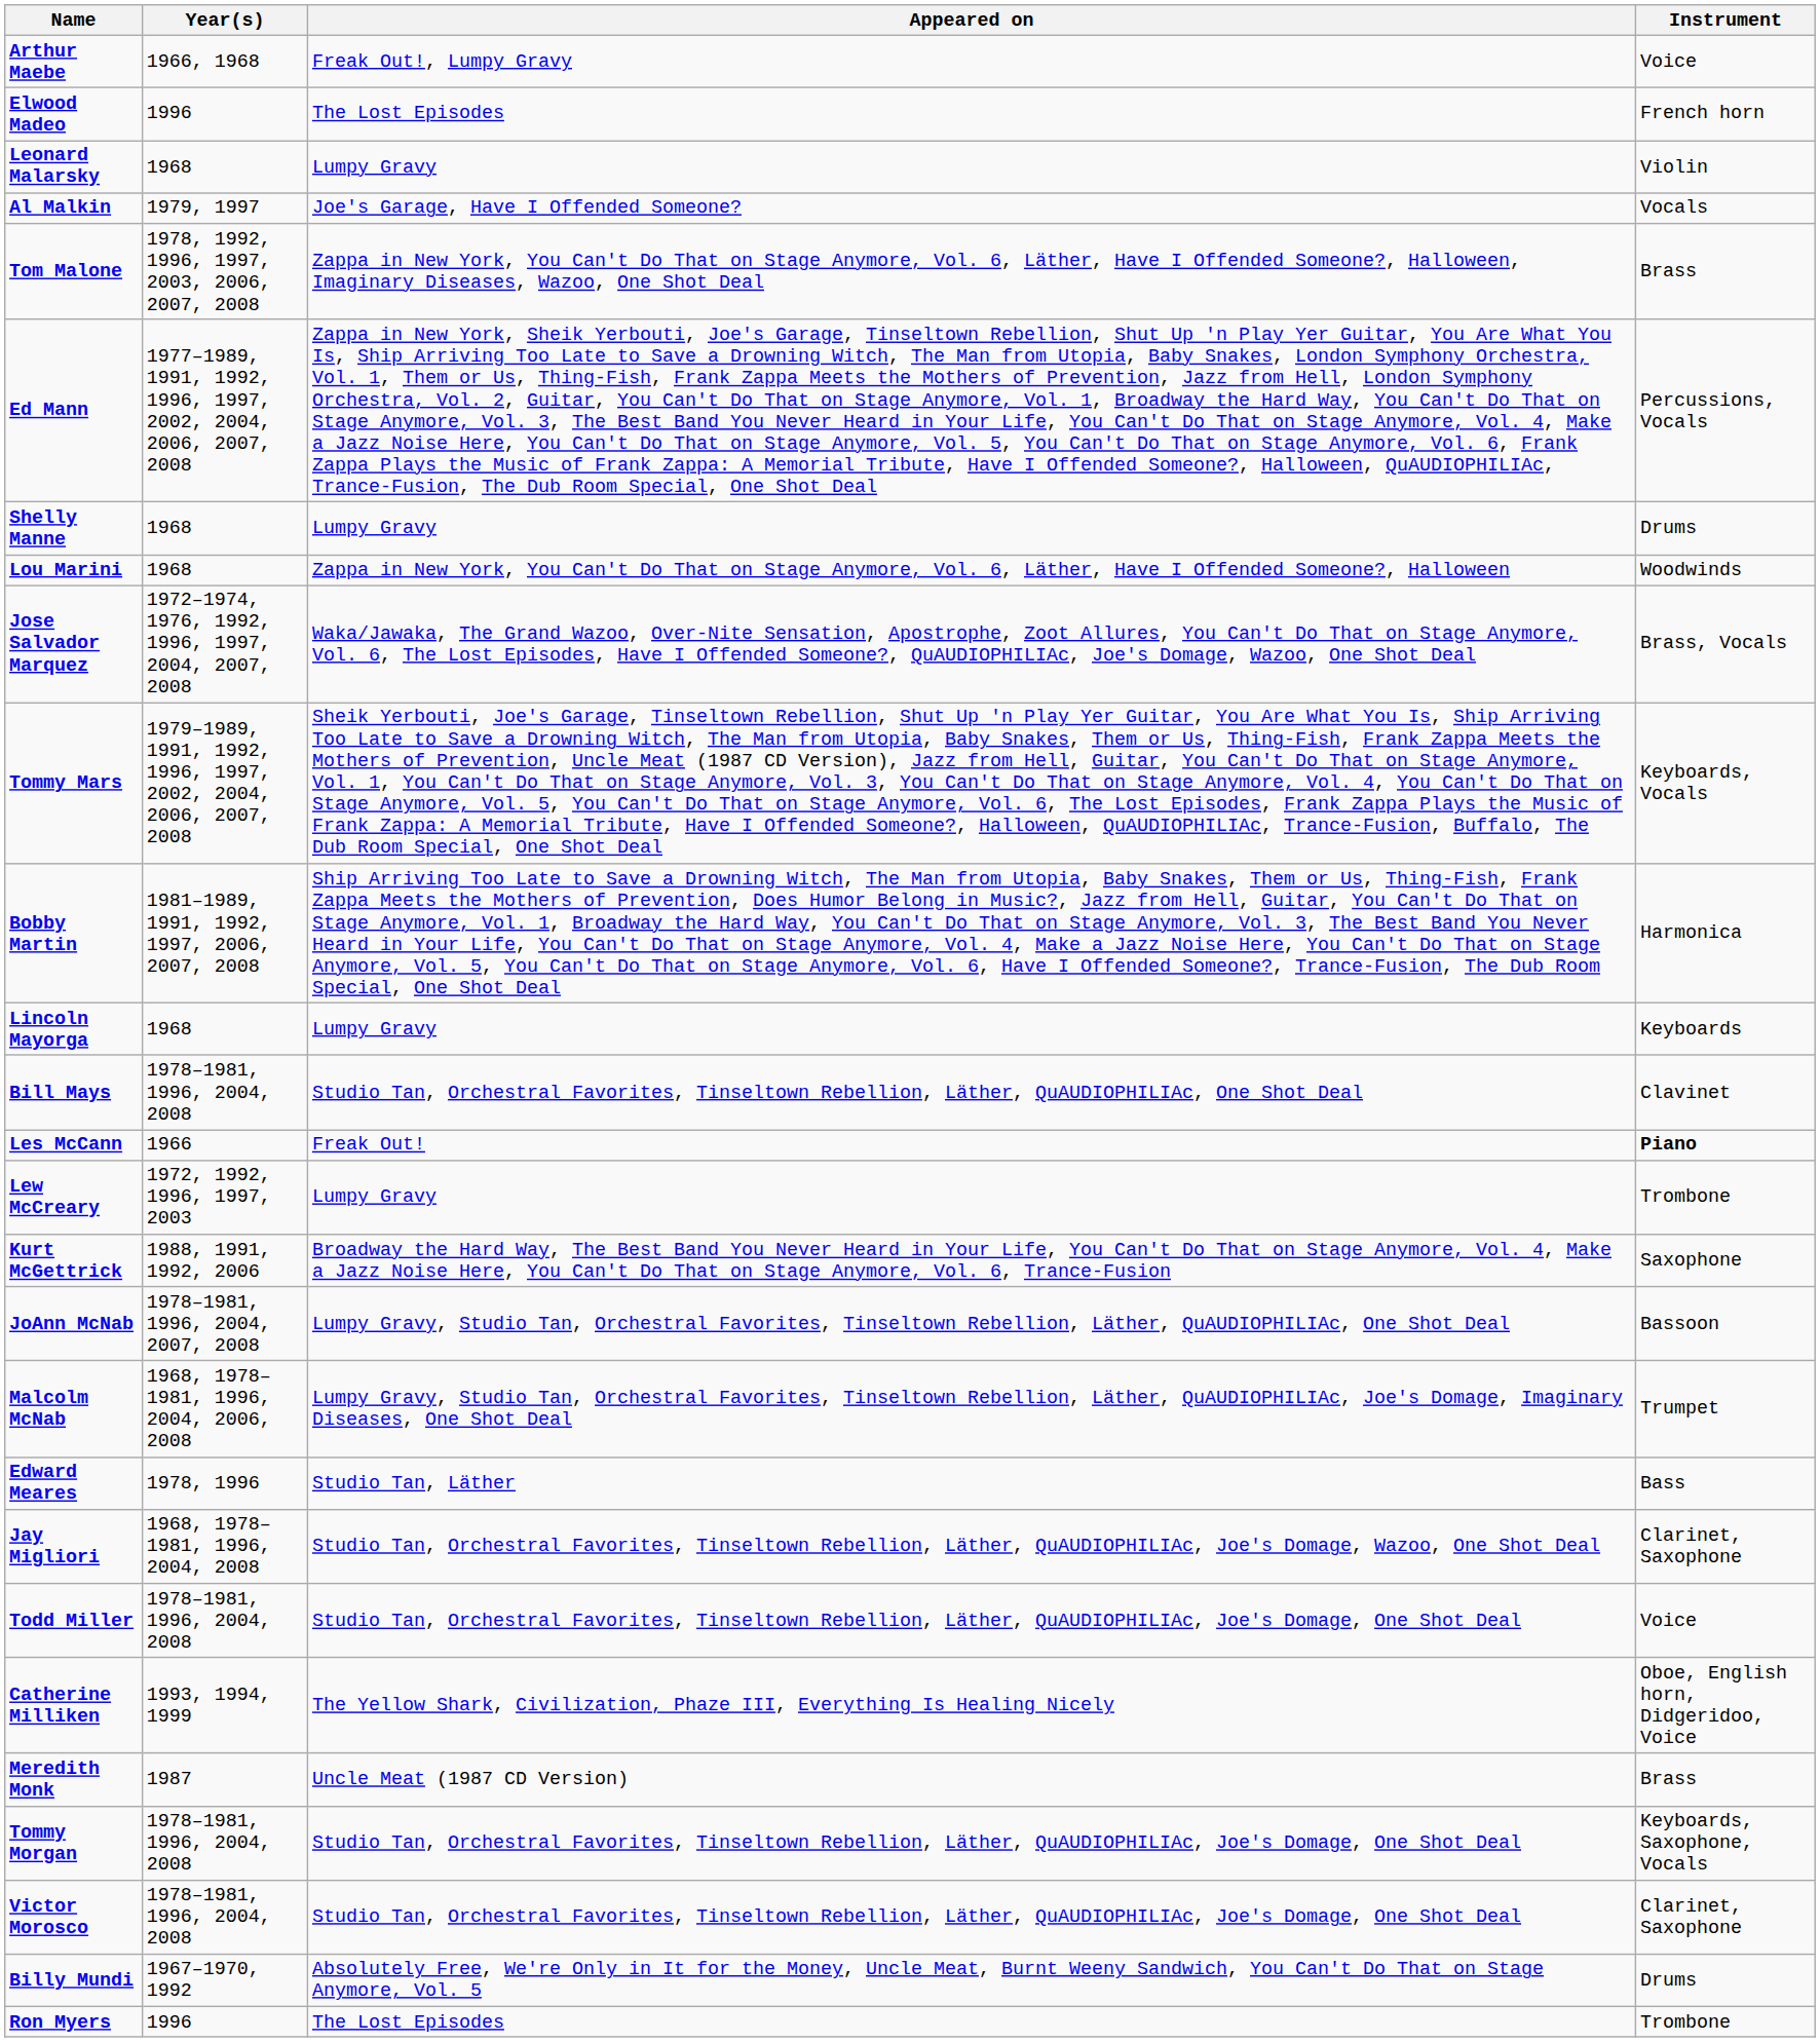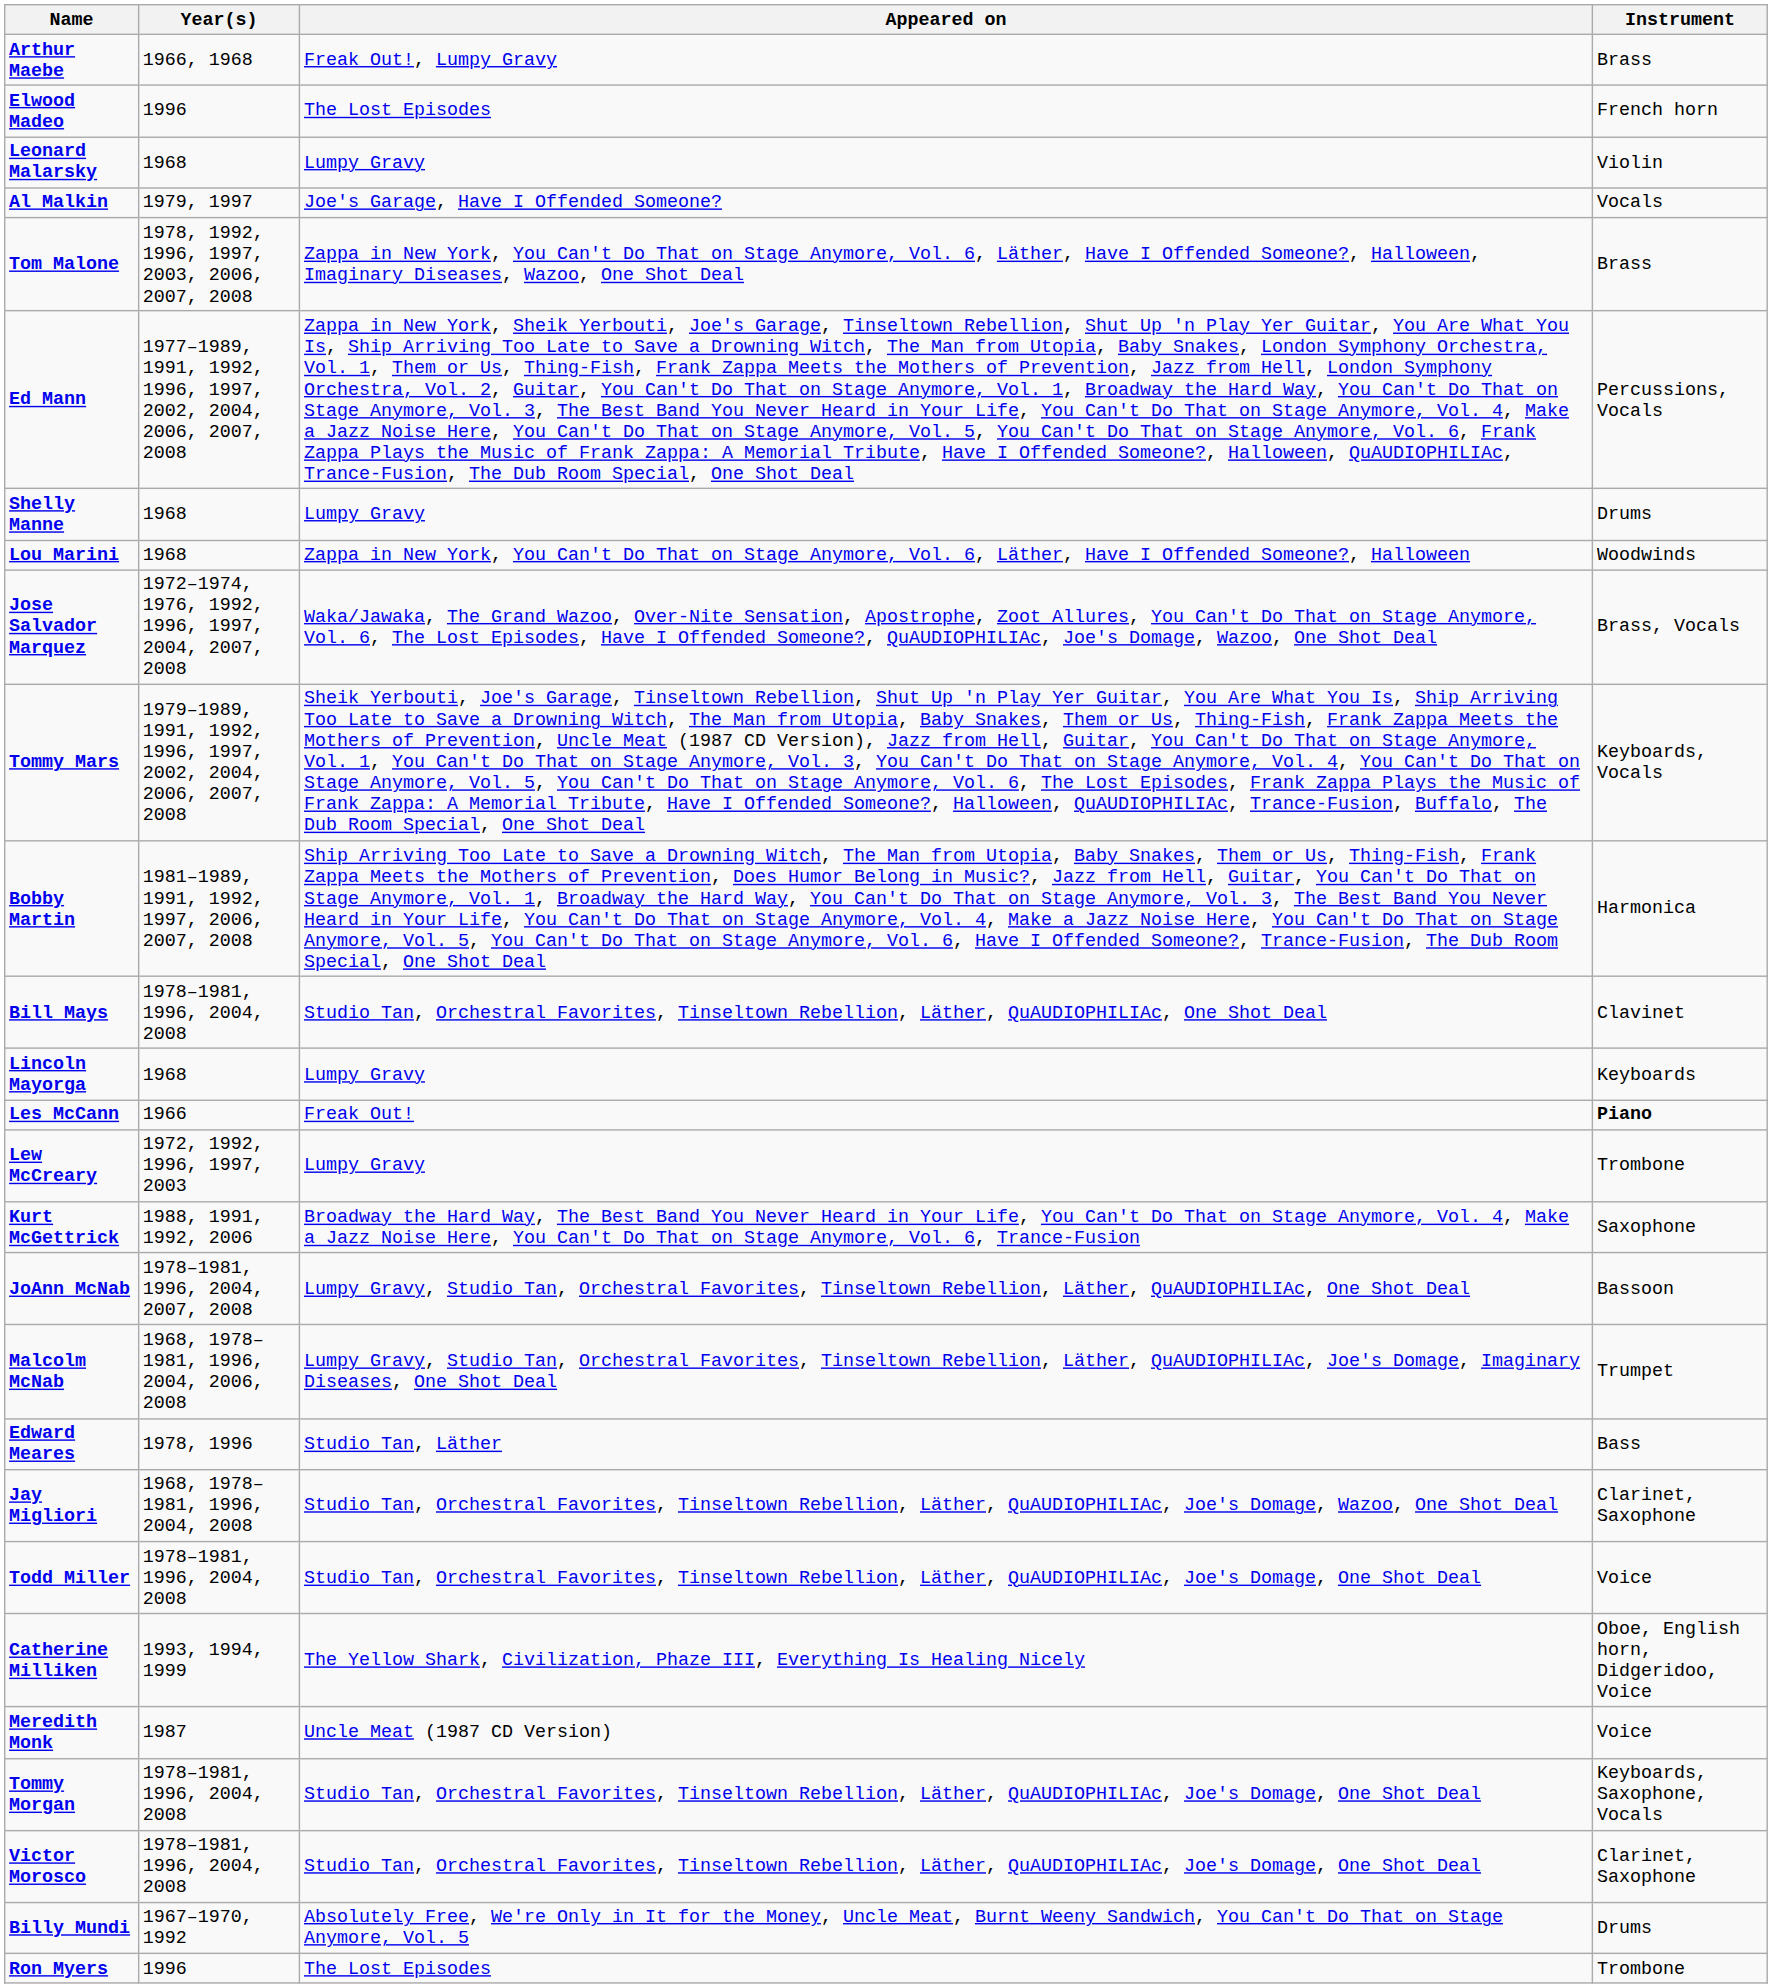Arthur Maebe | Instrument: Voice -> Brass
rows swapped: Lincoln Mayorga <-> Bill Mays
Meredith Monk | Instrument: Brass -> Voice
